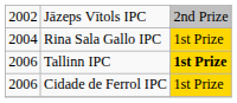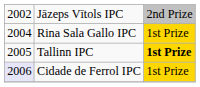Tallinn IPC | column 1: 2006 -> 2005
Cidade de Ferrol IPC | column 1: no background -> lavender background
